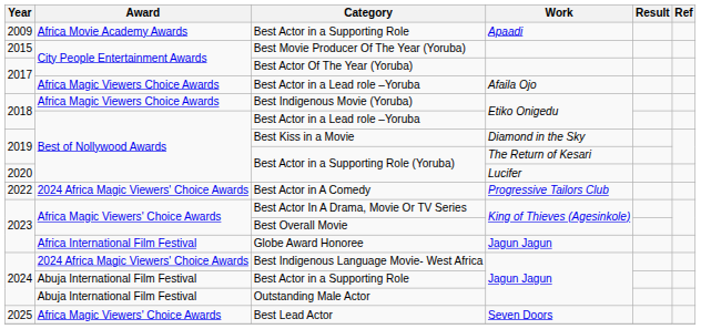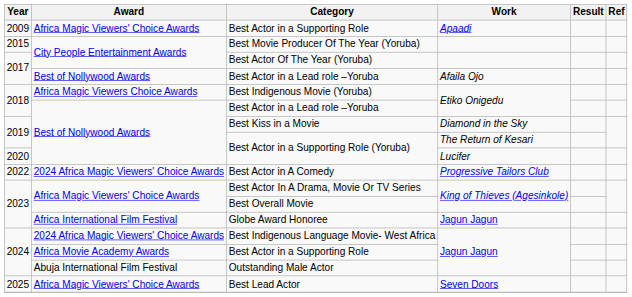Best Actor in a Supporting Role / Apaadi | Award: Africa Movie Academy Awards -> Africa Magic Viewers' Choice Awards
Best Actor in a Lead role –Yoruba / Afaila Ojo | Award: Africa Magic Viewers Choice Awards -> Best of Nollywood Awards
Best Actor in a Supporting Role / Jagun Jagun | Award: Abuja International Film Festival -> Africa Movie Academy Awards
